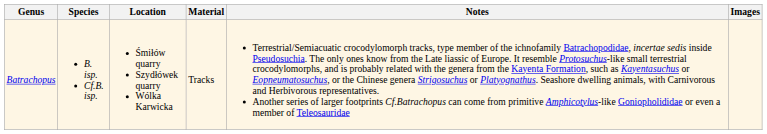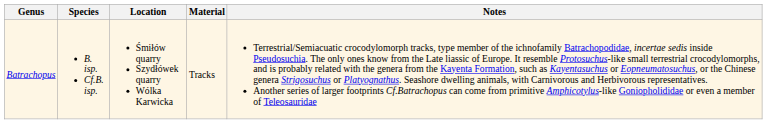- column: Images
